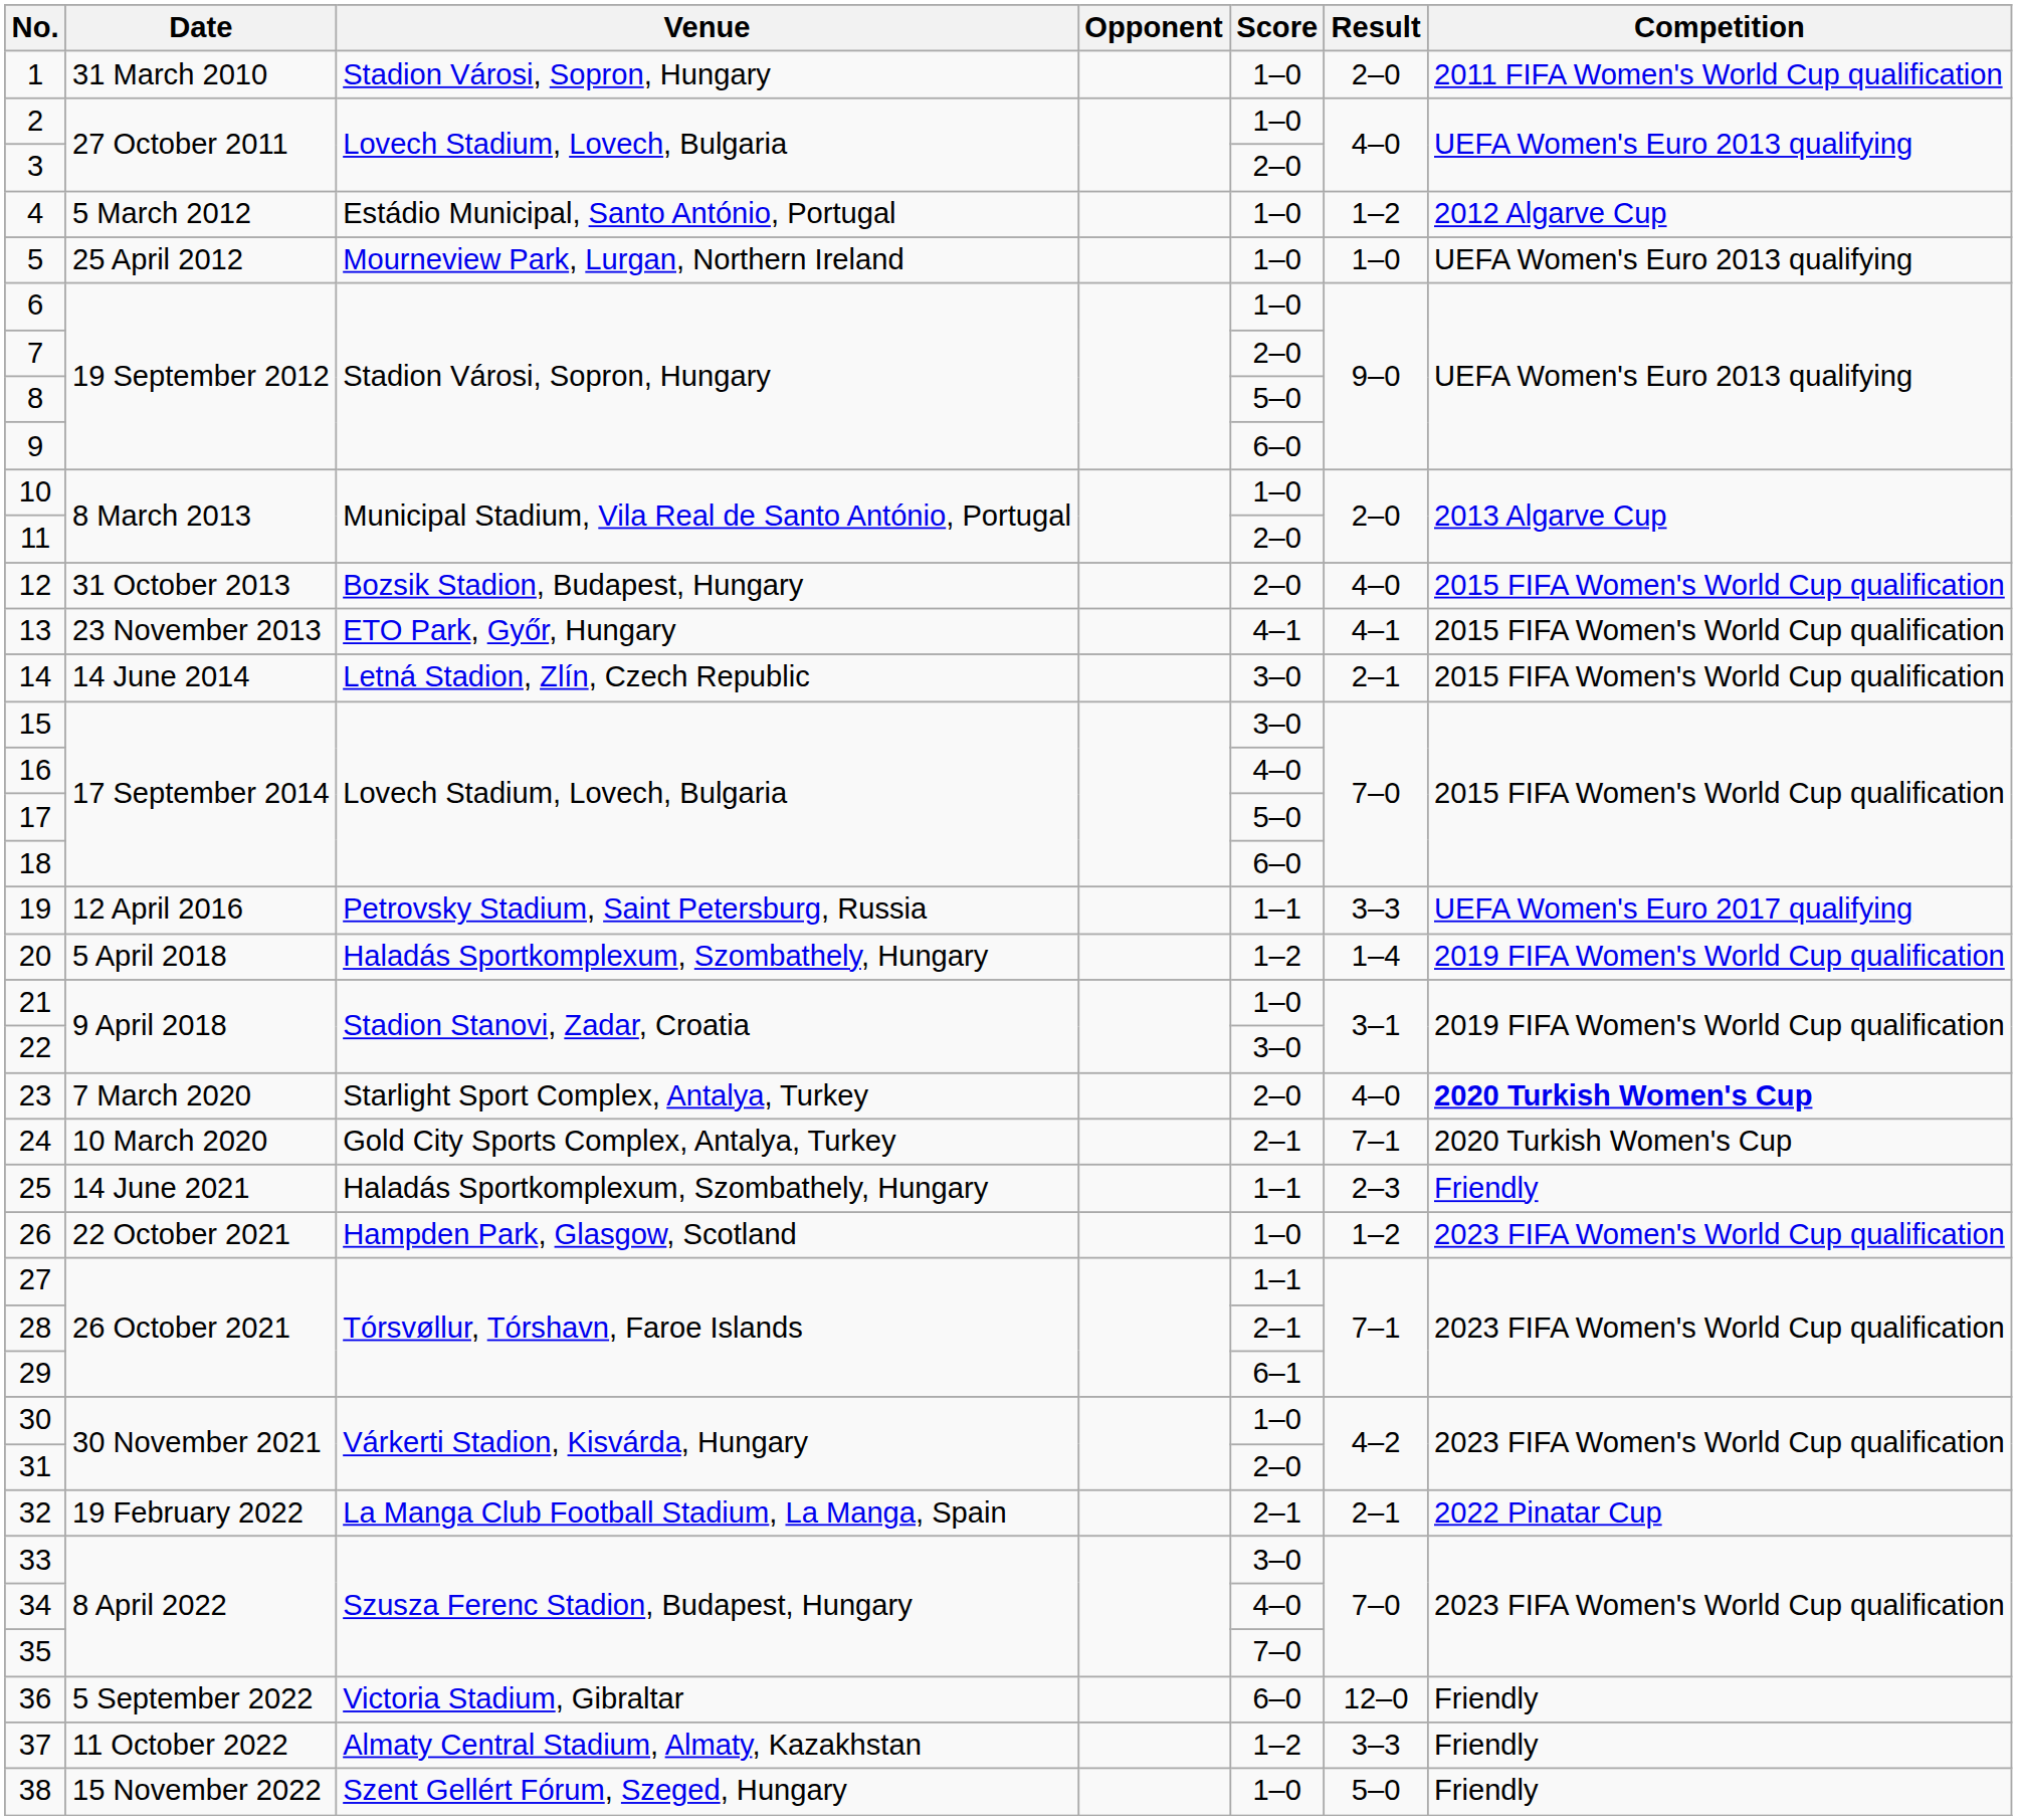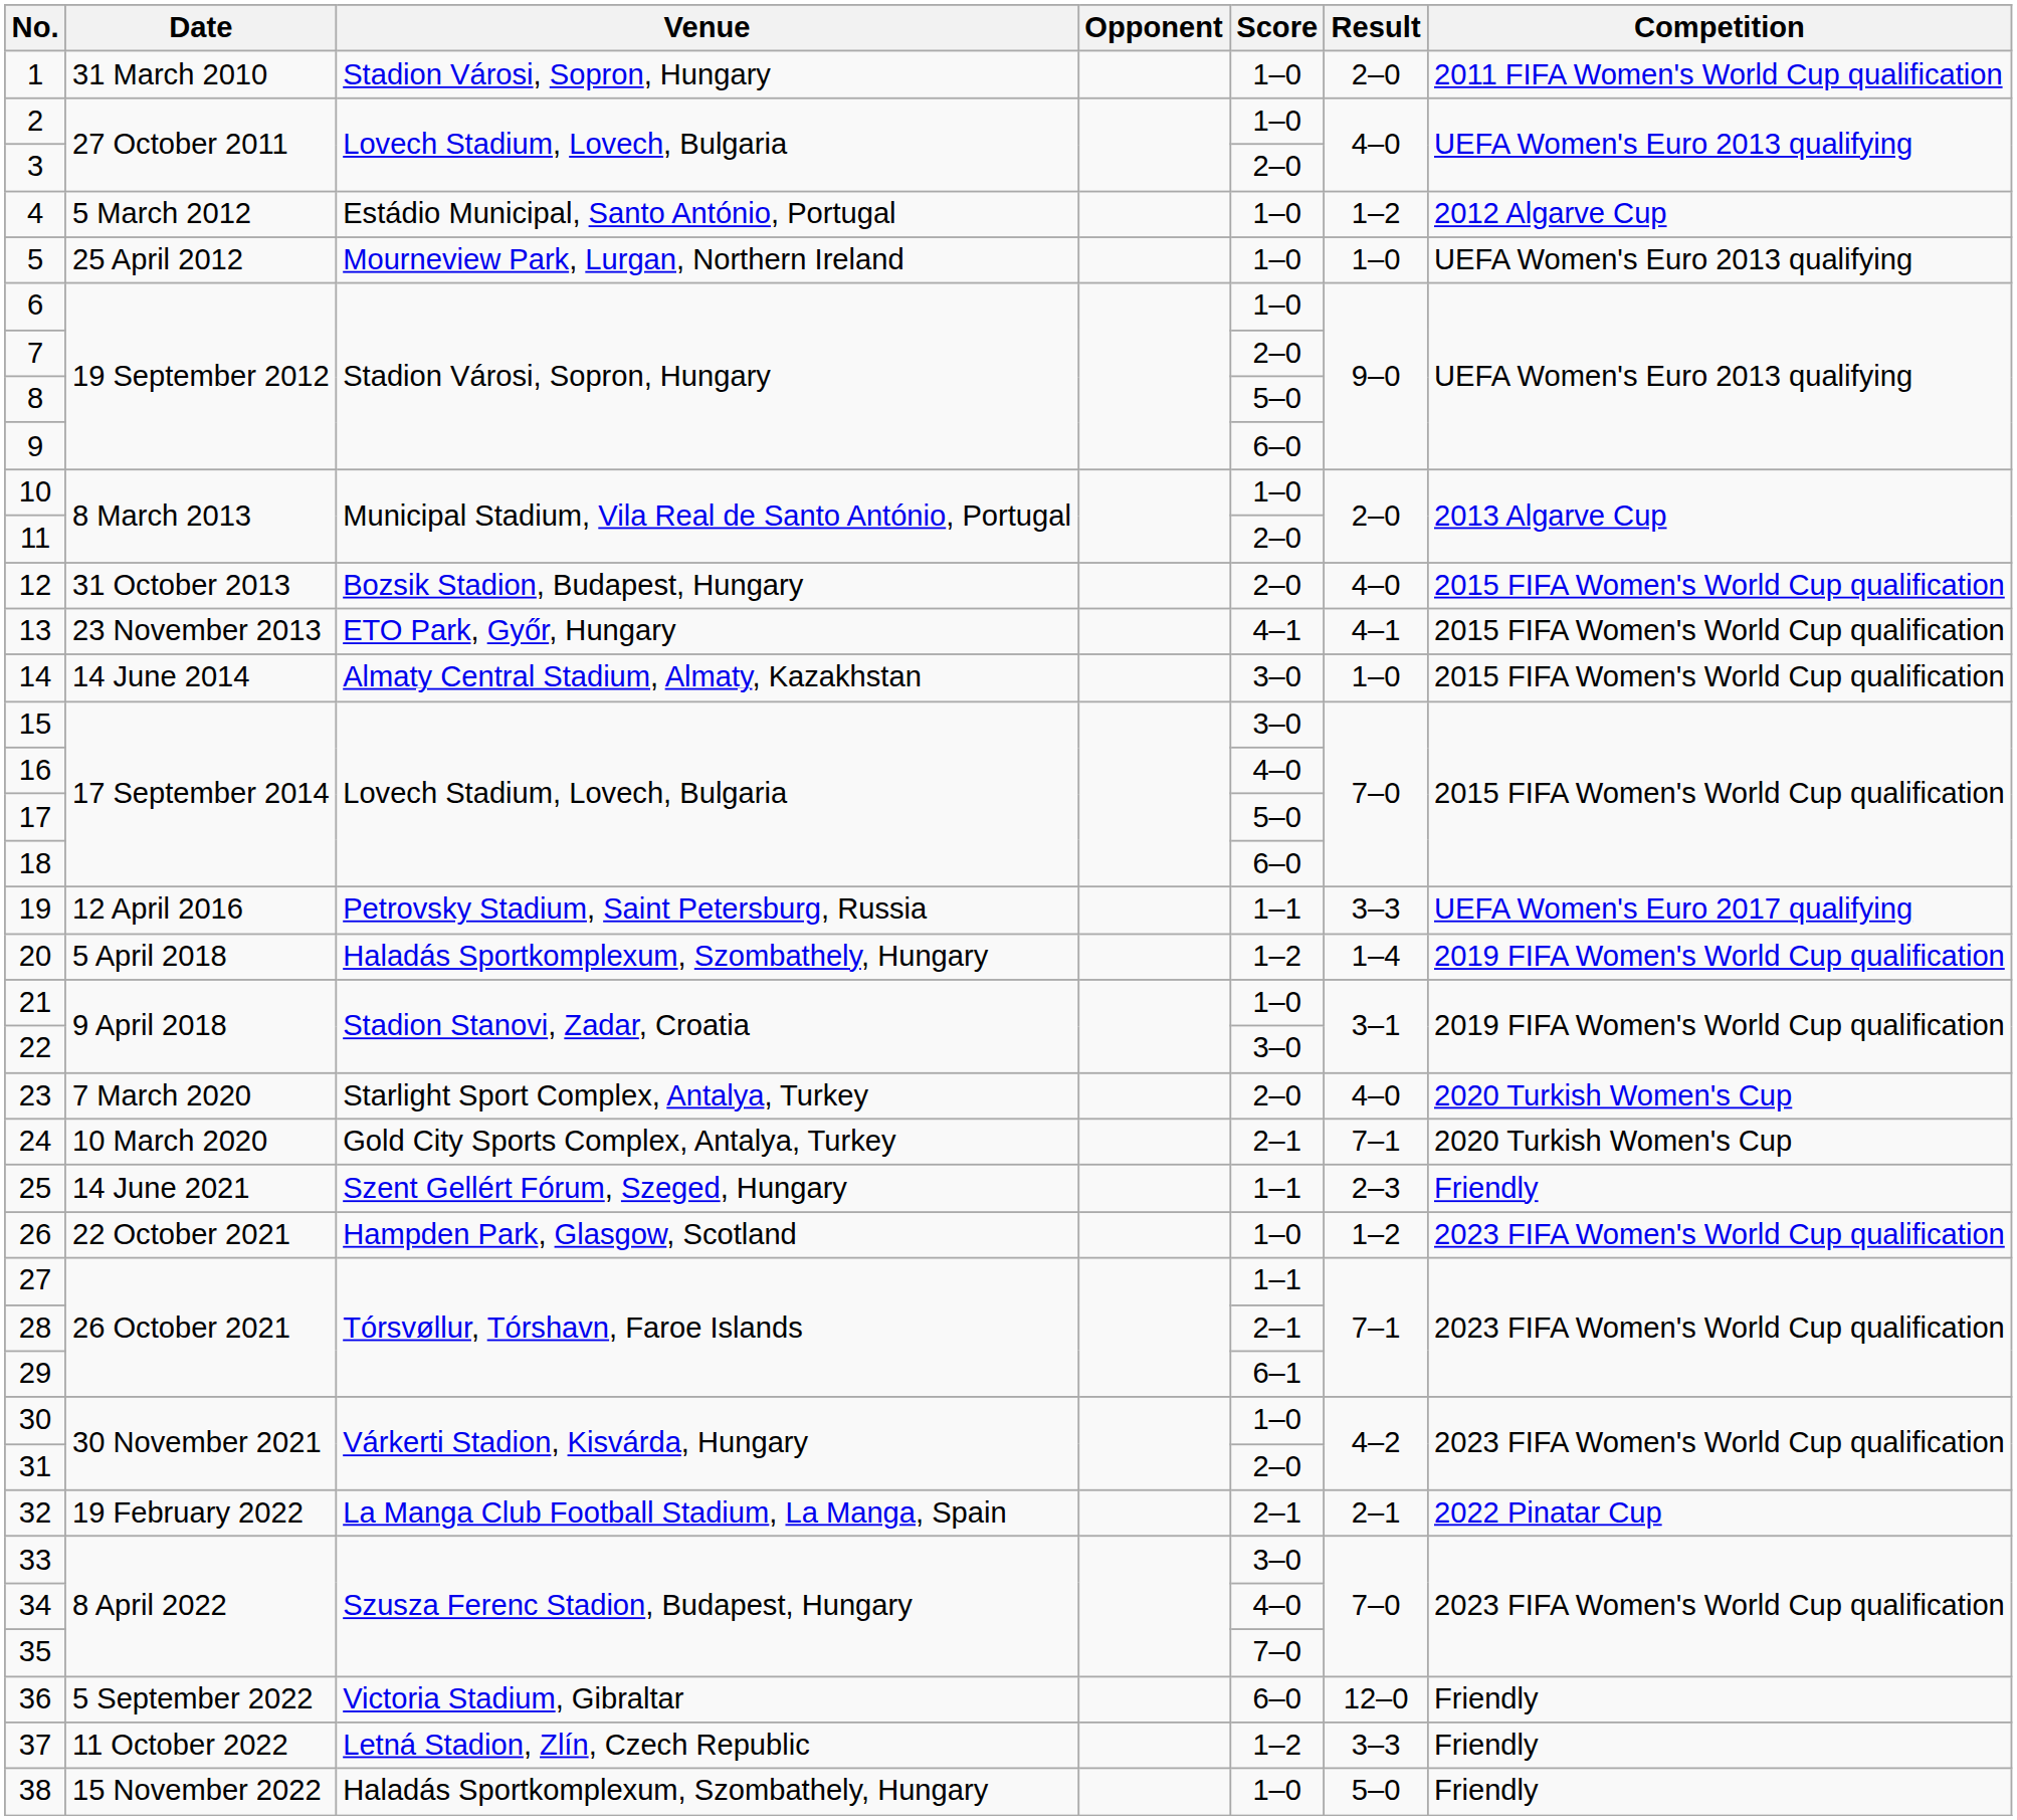14 | Venue: Letná Stadion, Zlín, Czech Republic -> Almaty Central Stadium, Almaty, Kazakhstan
14 | Result: 2–1 -> 1–0
23 | Competition: bold -> normal
25 | Venue: Haladás Sportkomplexum, Szombathely, Hungary -> Szent Gellért Fórum, Szeged, Hungary
37 | Venue: Almaty Central Stadium, Almaty, Kazakhstan -> Letná Stadion, Zlín, Czech Republic
38 | Venue: Szent Gellért Fórum, Szeged, Hungary -> Haladás Sportkomplexum, Szombathely, Hungary
